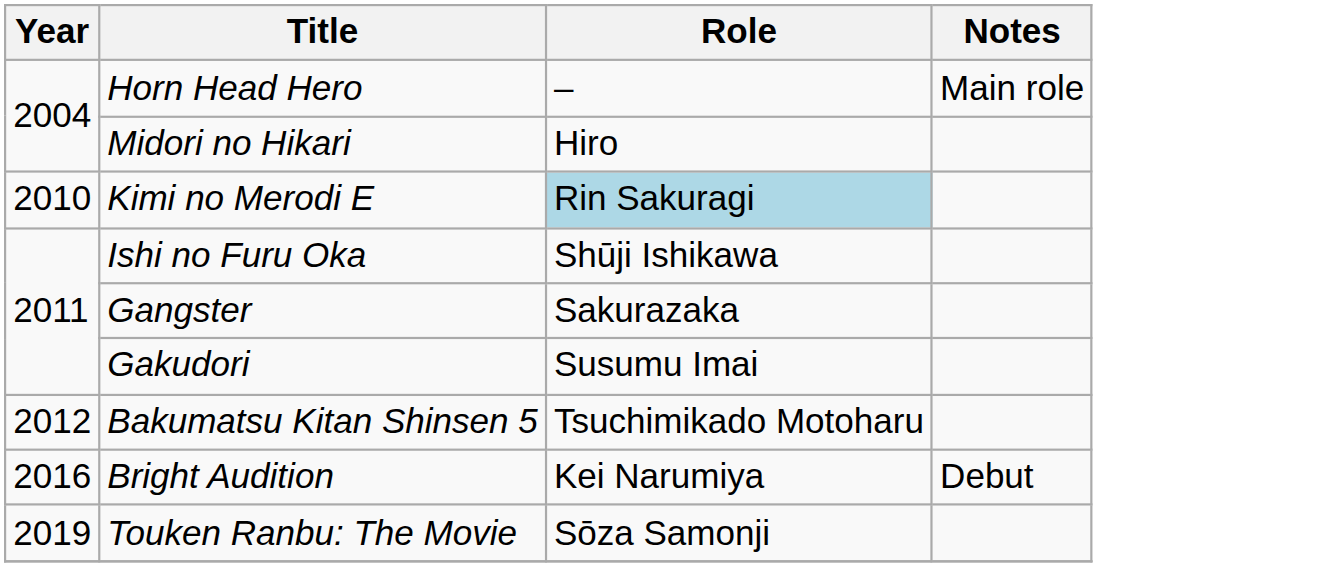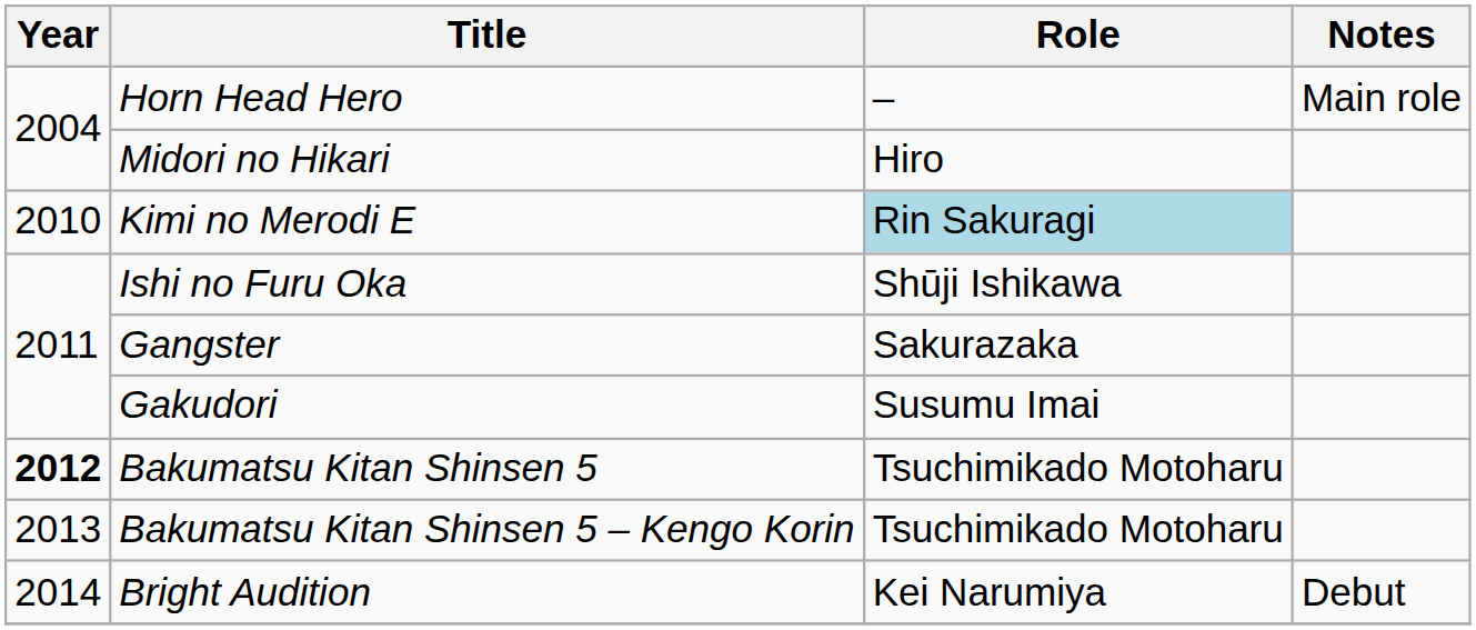Bakumatsu Kitan Shinsen 5 | Year: normal -> bold
+ row: 2013 | Bakumatsu Kitan Shinsen 5 – Kengo Korin | Tsuchimikado Motoharu
Bright Audition | Year: 2016 -> 2014
- row: 2019 | Touken Ranbu: The Movie | Sōza Samonji
